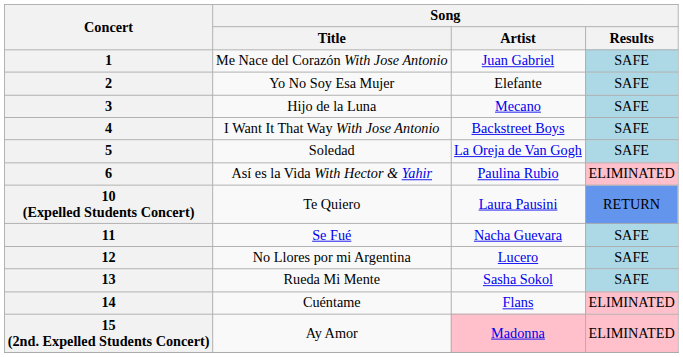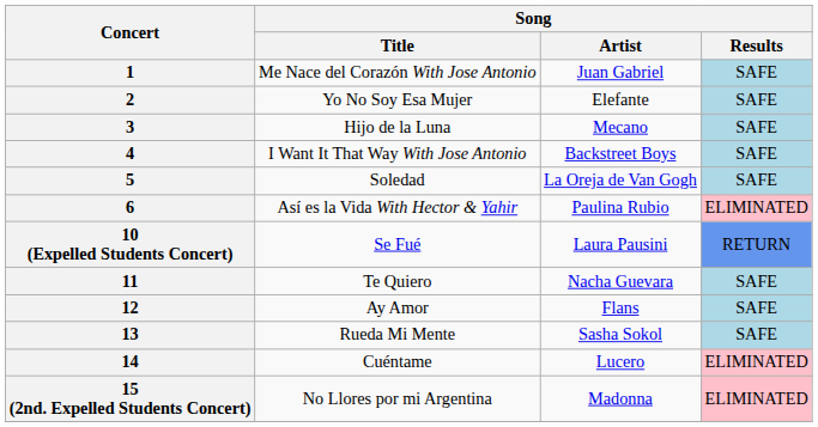10 (Expelled Students Concert) | Song / Title: Te Quiero -> Se Fué
11 | Song / Title: Se Fué -> Te Quiero
12 | Song / Title: No Llores por mi Argentina -> Ay Amor
12 | Song / Artist: Lucero -> Flans
14 | Song / Artist: Flans -> Lucero
15 (2nd. Expelled Students Concert) | Song / Title: Ay Amor -> No Llores por mi Argentina
15 (2nd. Expelled Students Concert) | Song / Artist: pink background -> no background
